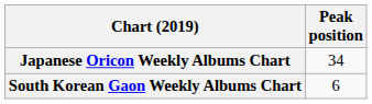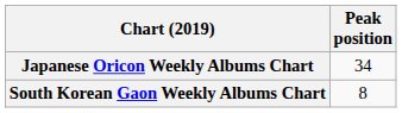South Korean Gaon Weekly Albums Chart | Peak position: 6 -> 8
